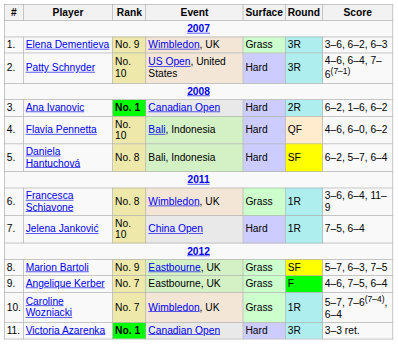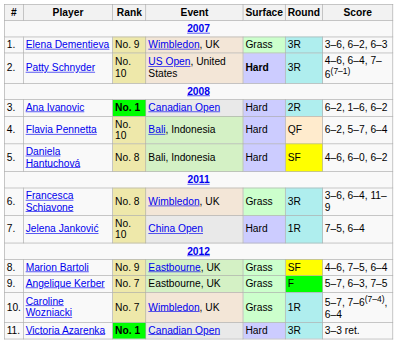Patty Schnyder | Surface: normal -> bold
Flavia Pennetta | Score: 4–6, 6–0, 6–2 -> 6–2, 5–7, 6–4
Daniela Hantuchová | Score: 6–2, 5–7, 6–4 -> 4–6, 6–0, 6–2
Francesca Schiavone | Round: 1R -> 3R
Marion Bartoli | Score: 5–7, 6–3, 7–5 -> 4–6, 7–5, 6–4
Angelique Kerber | Score: 4–6, 7–5, 6–4 -> 5–7, 6–3, 7–5
